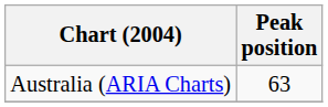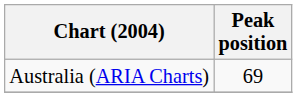Australia (ARIA Charts) | Peak position: 63 -> 69
